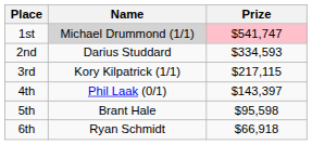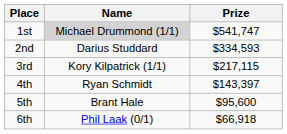1st | Prize: pink background -> no background
4th | Name: Phil Laak (0/1) -> Ryan Schmidt
5th | Prize: $95,598 -> $95,600
6th | Name: Ryan Schmidt -> Phil Laak (0/1)
